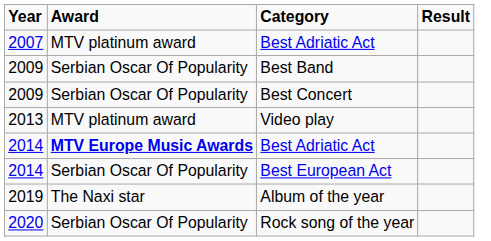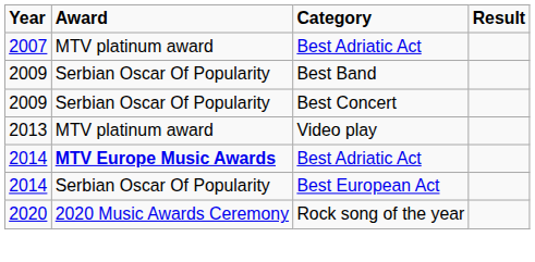- row: 2019 | The Naxi star | Album of the year
Rock song of the year | Award: Serbian Oscar Of Popularity -> 2020 Music Awards Ceremony
